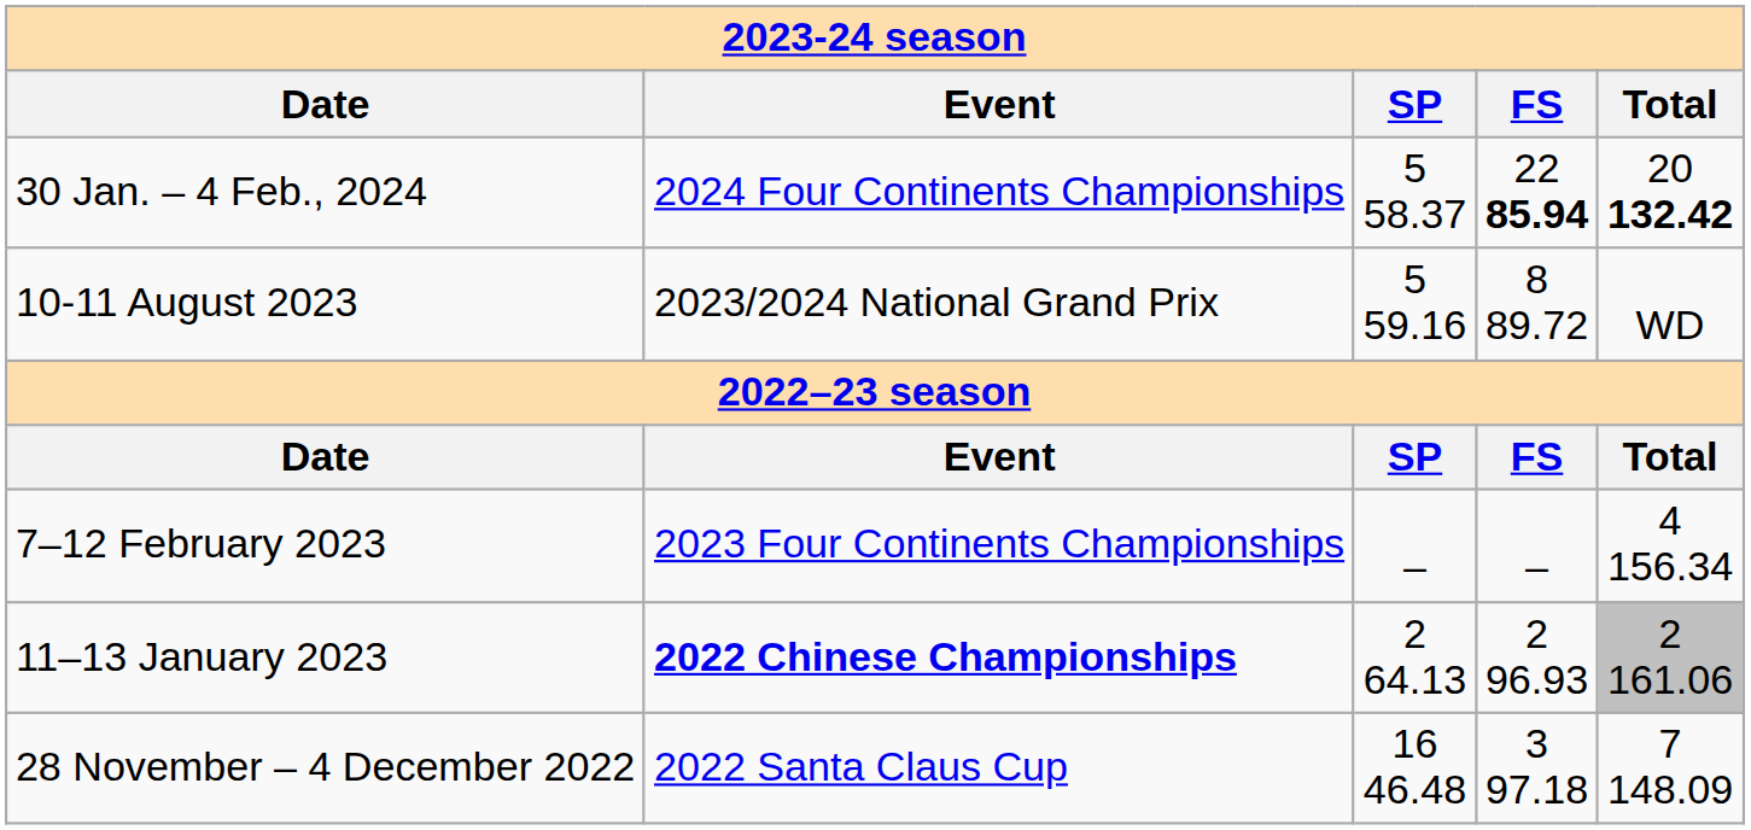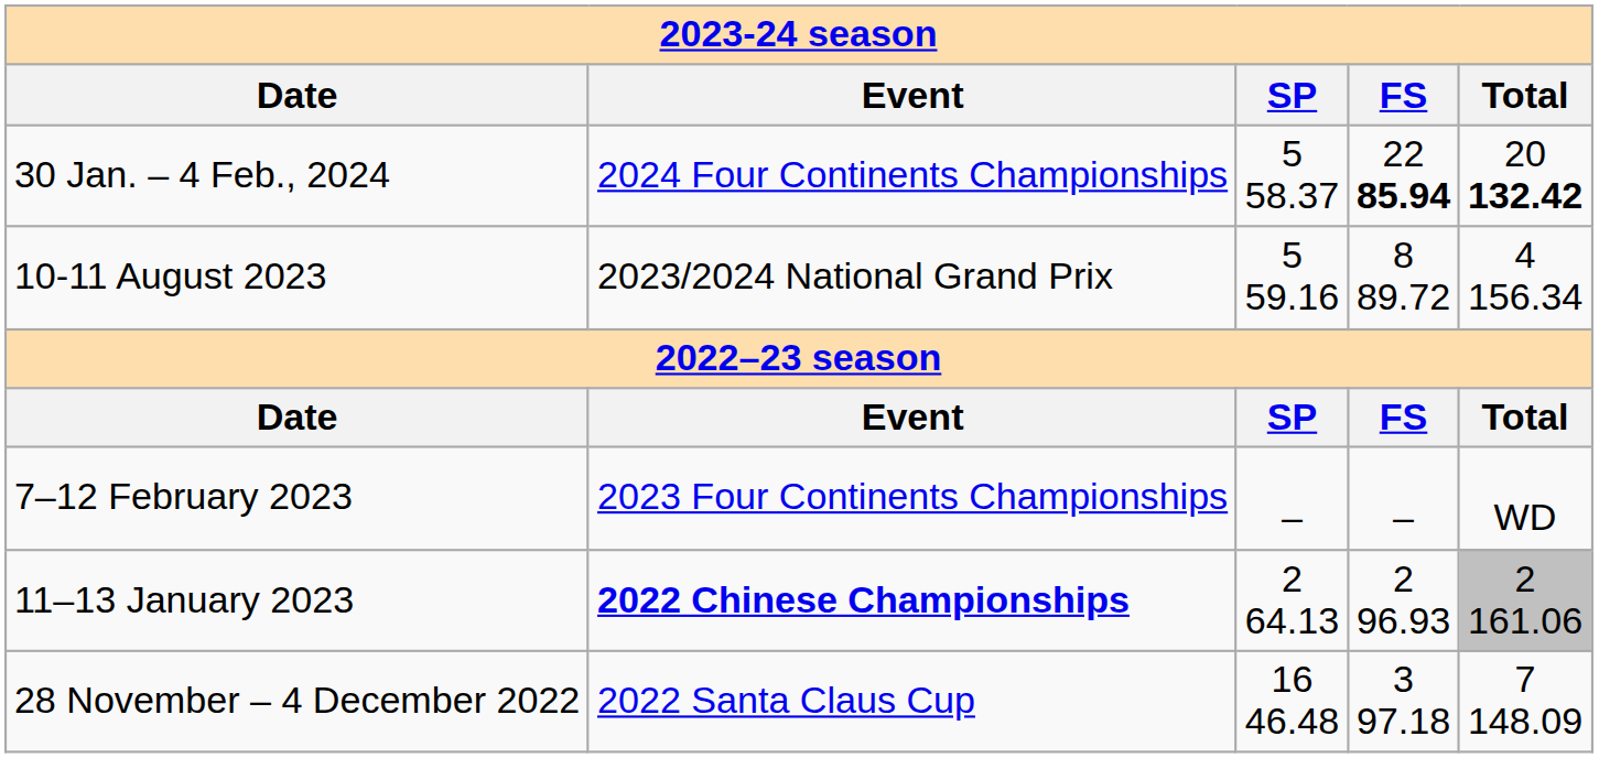10-11 August 2023 | Total: WD -> 4 156.34
7–12 February 2023 | Total: 4 156.34 -> WD
